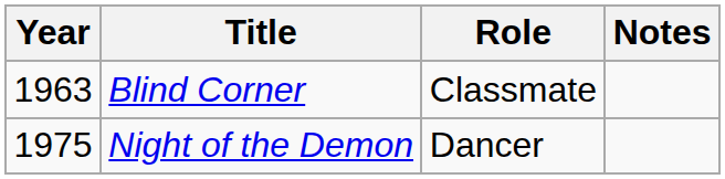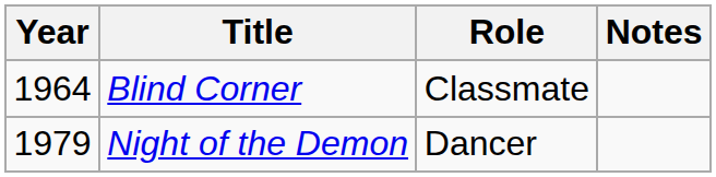Blind Corner | Year: 1963 -> 1964
Night of the Demon | Year: 1975 -> 1979
